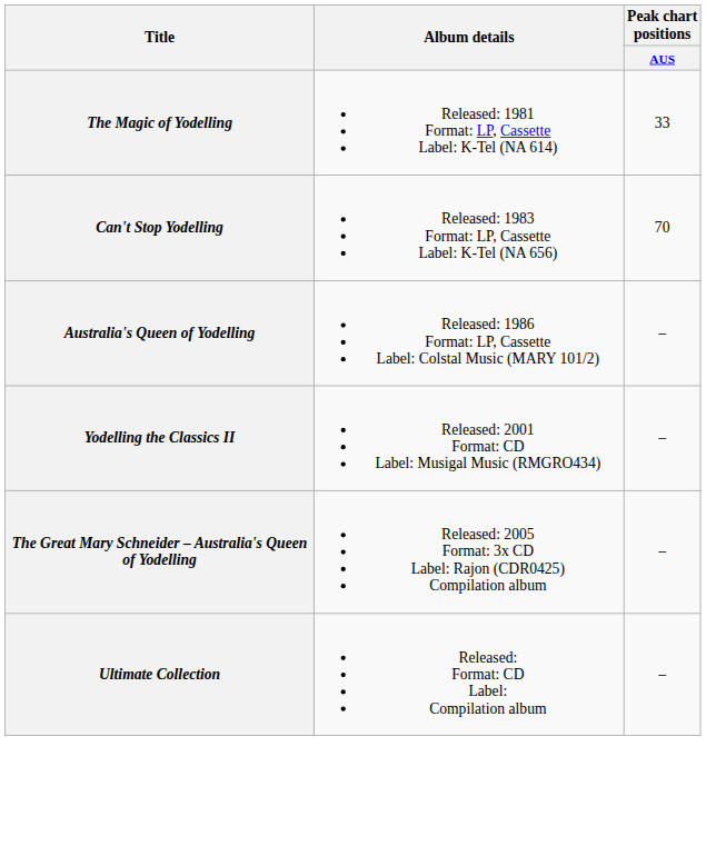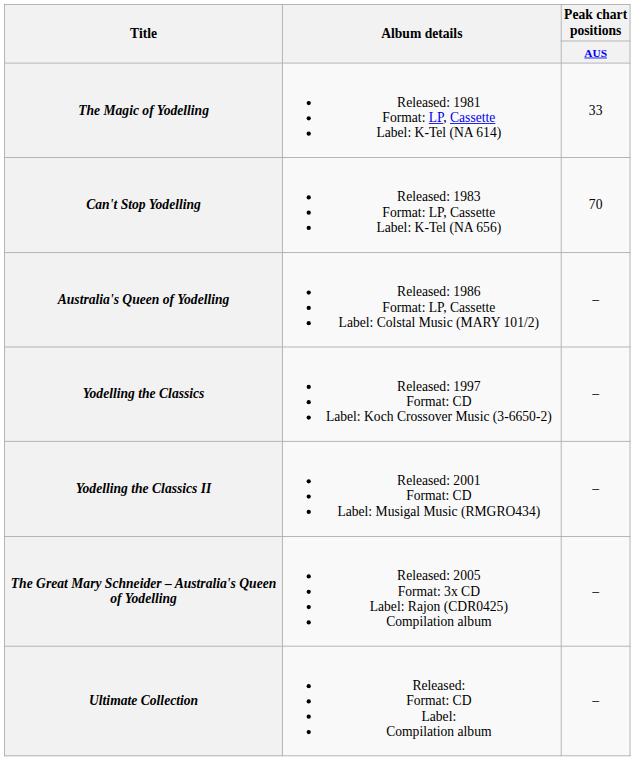+ row: Yodelling the Classics | Released: 1997 Format: CD Label: Koch Crossover Music (3-6650-2) | –
